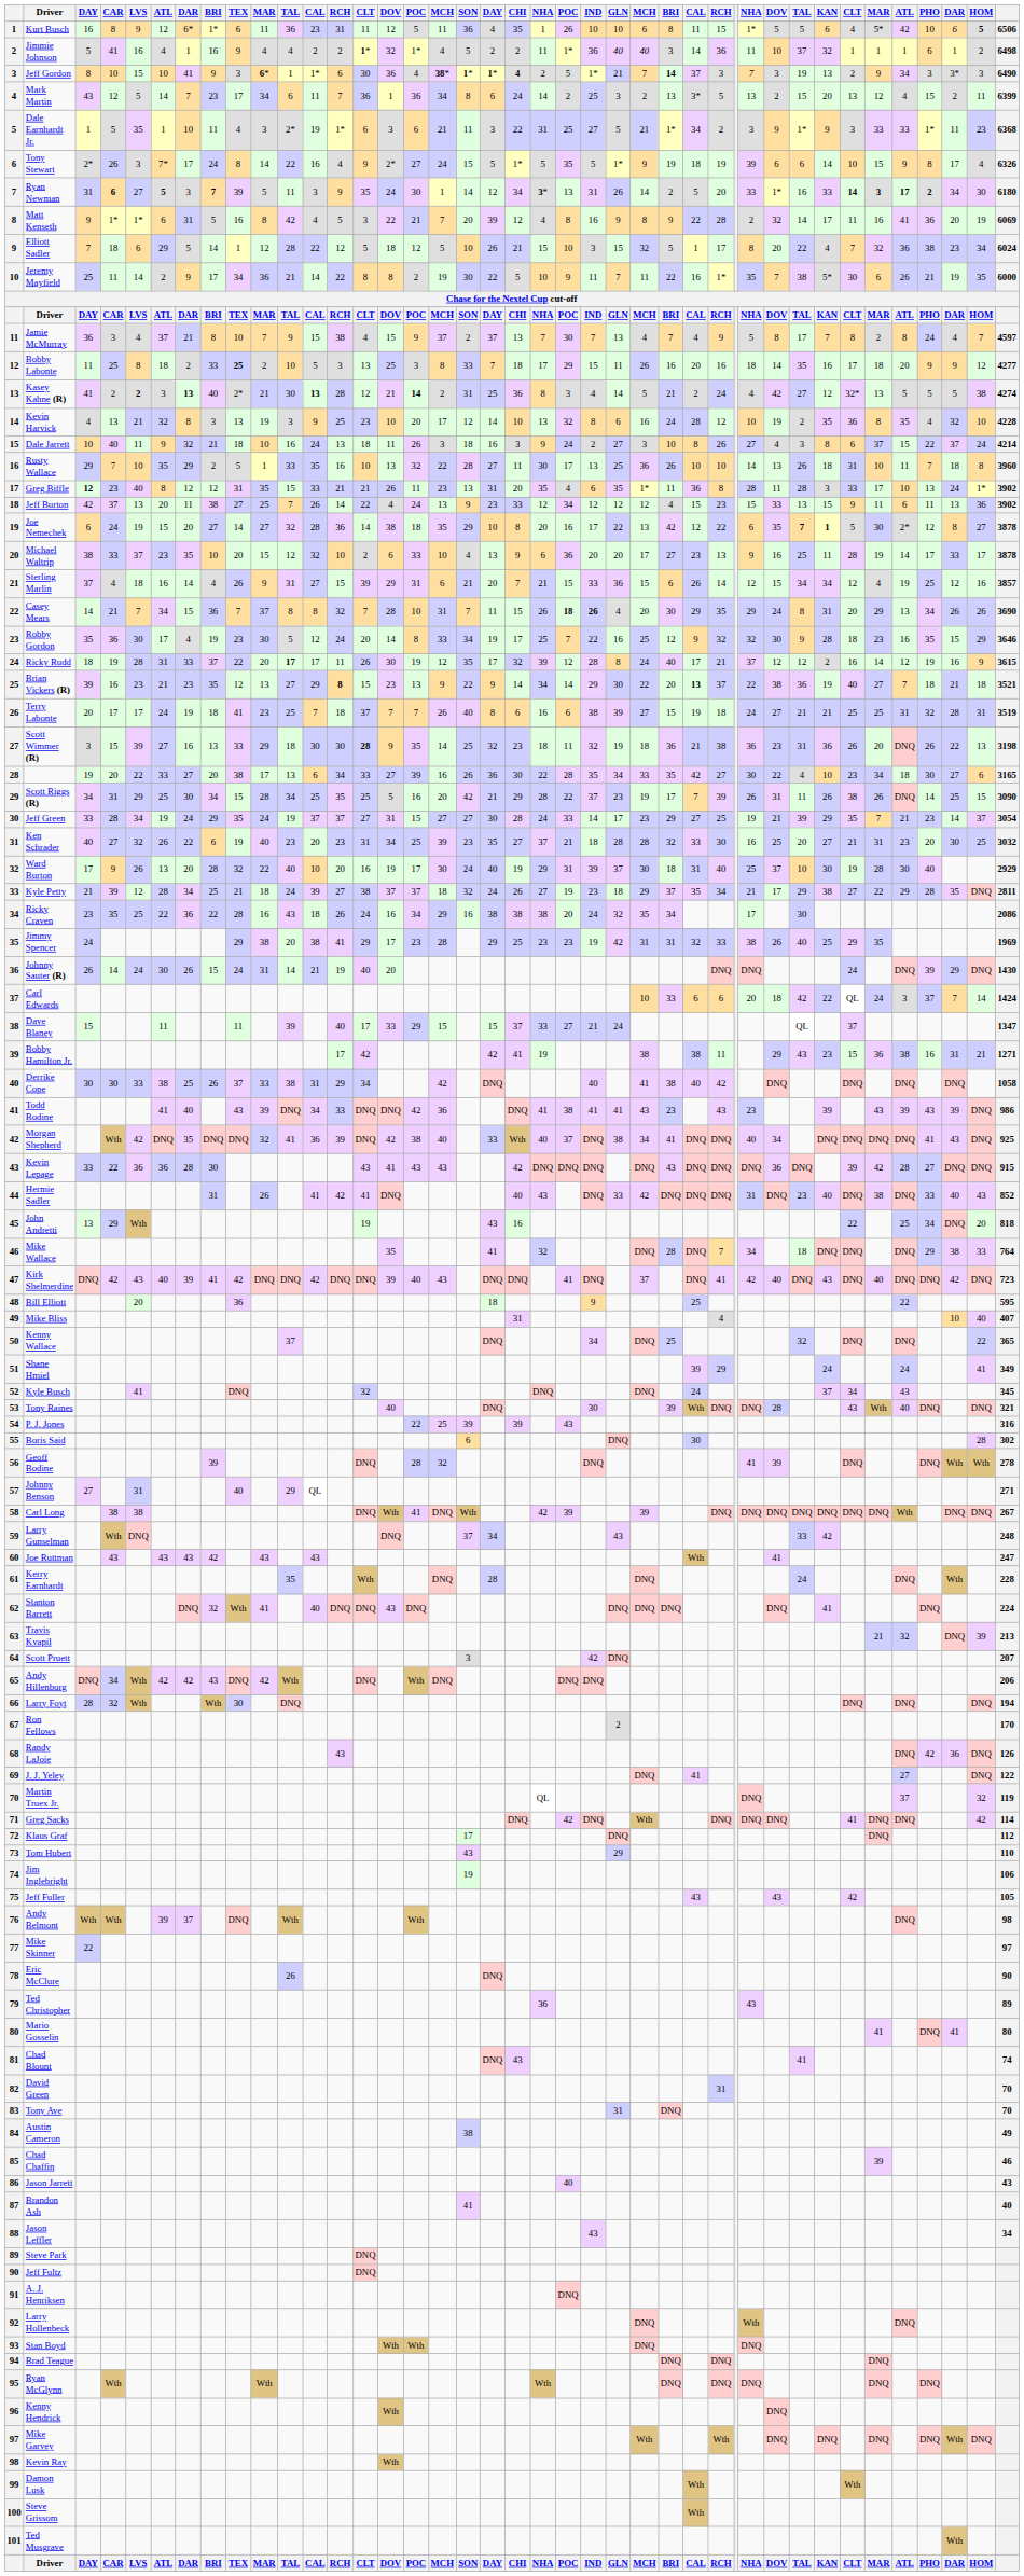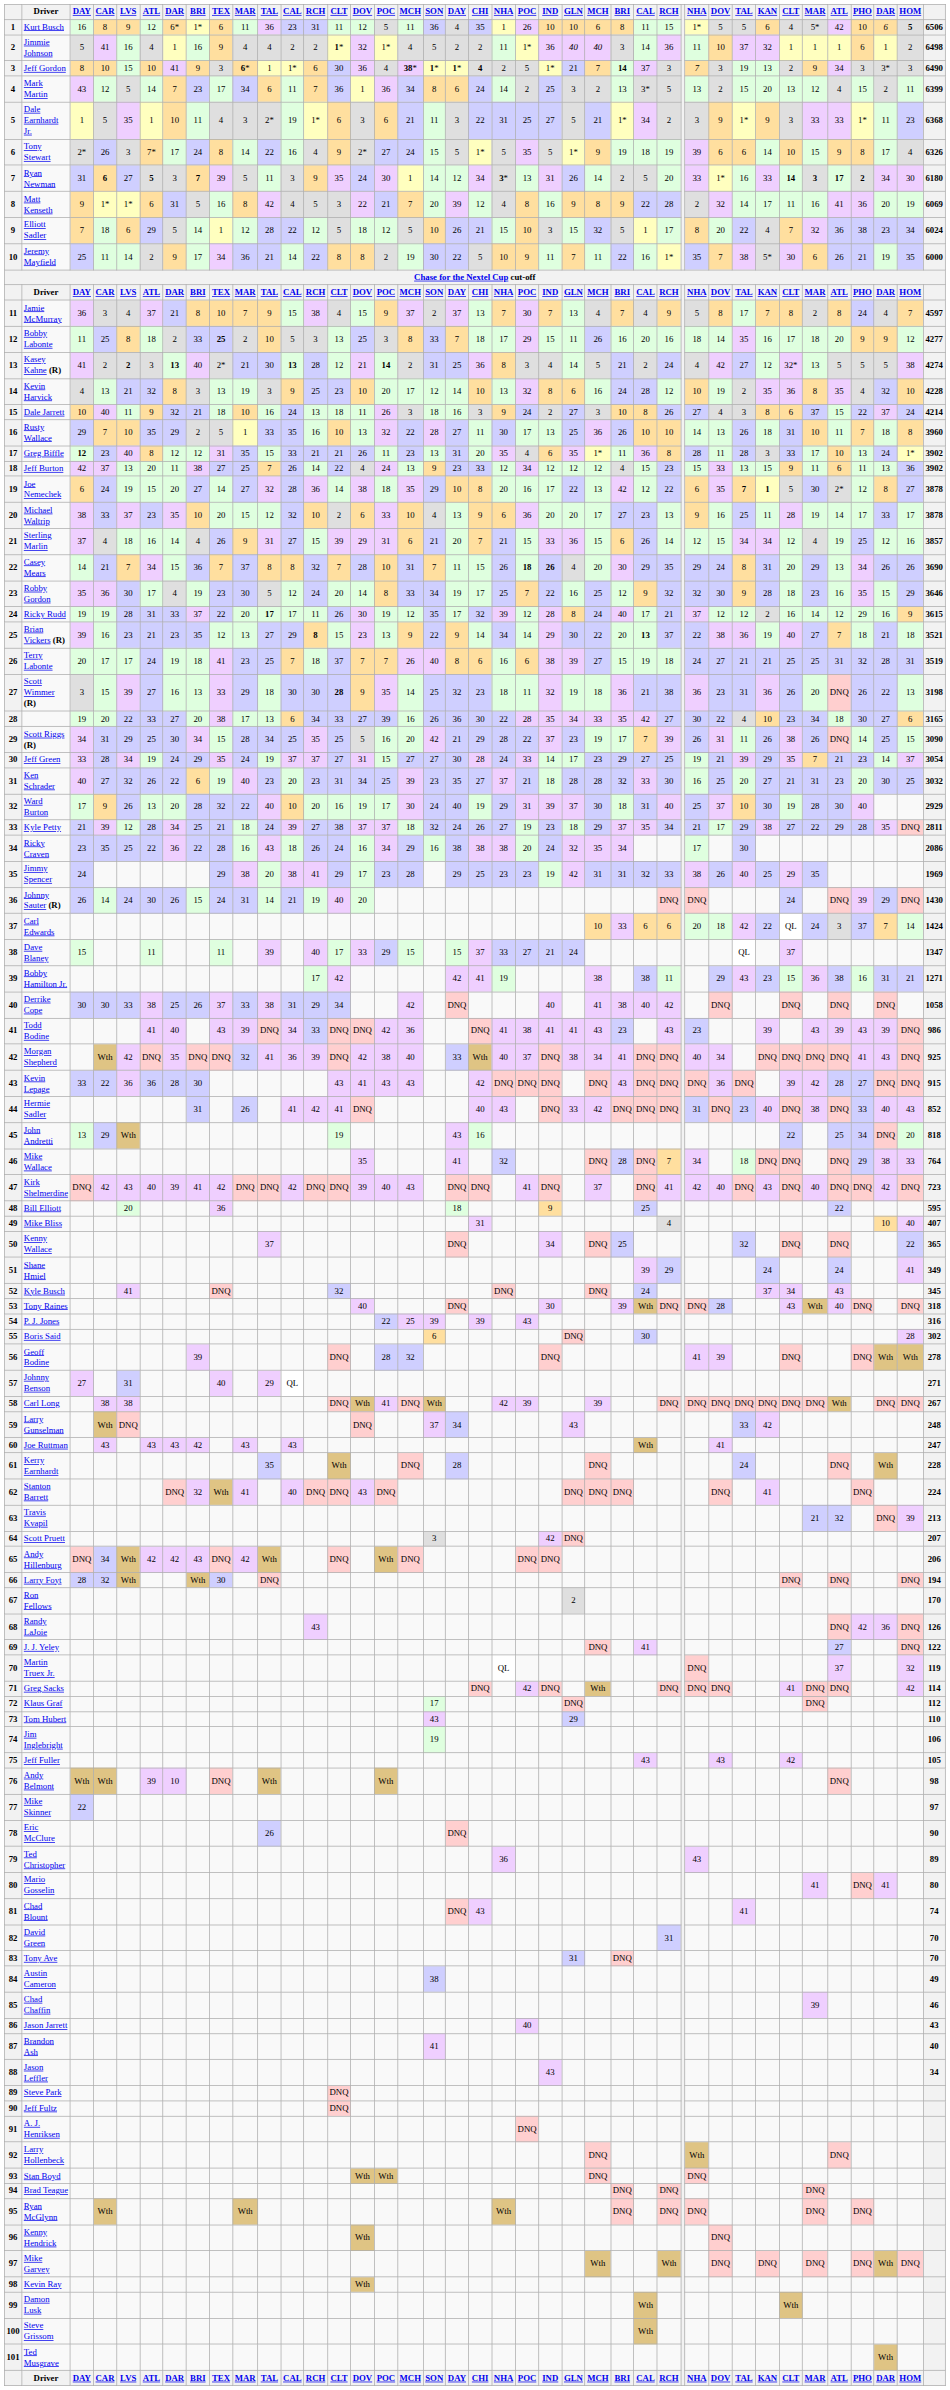Ricky Rudd | column 3: 18 -> 19
Ricky Rudd | PHO: 19 -> 29
Tony Raines | column 40: 321 -> 318
Andy Belmont | column 7: 37 -> 10
